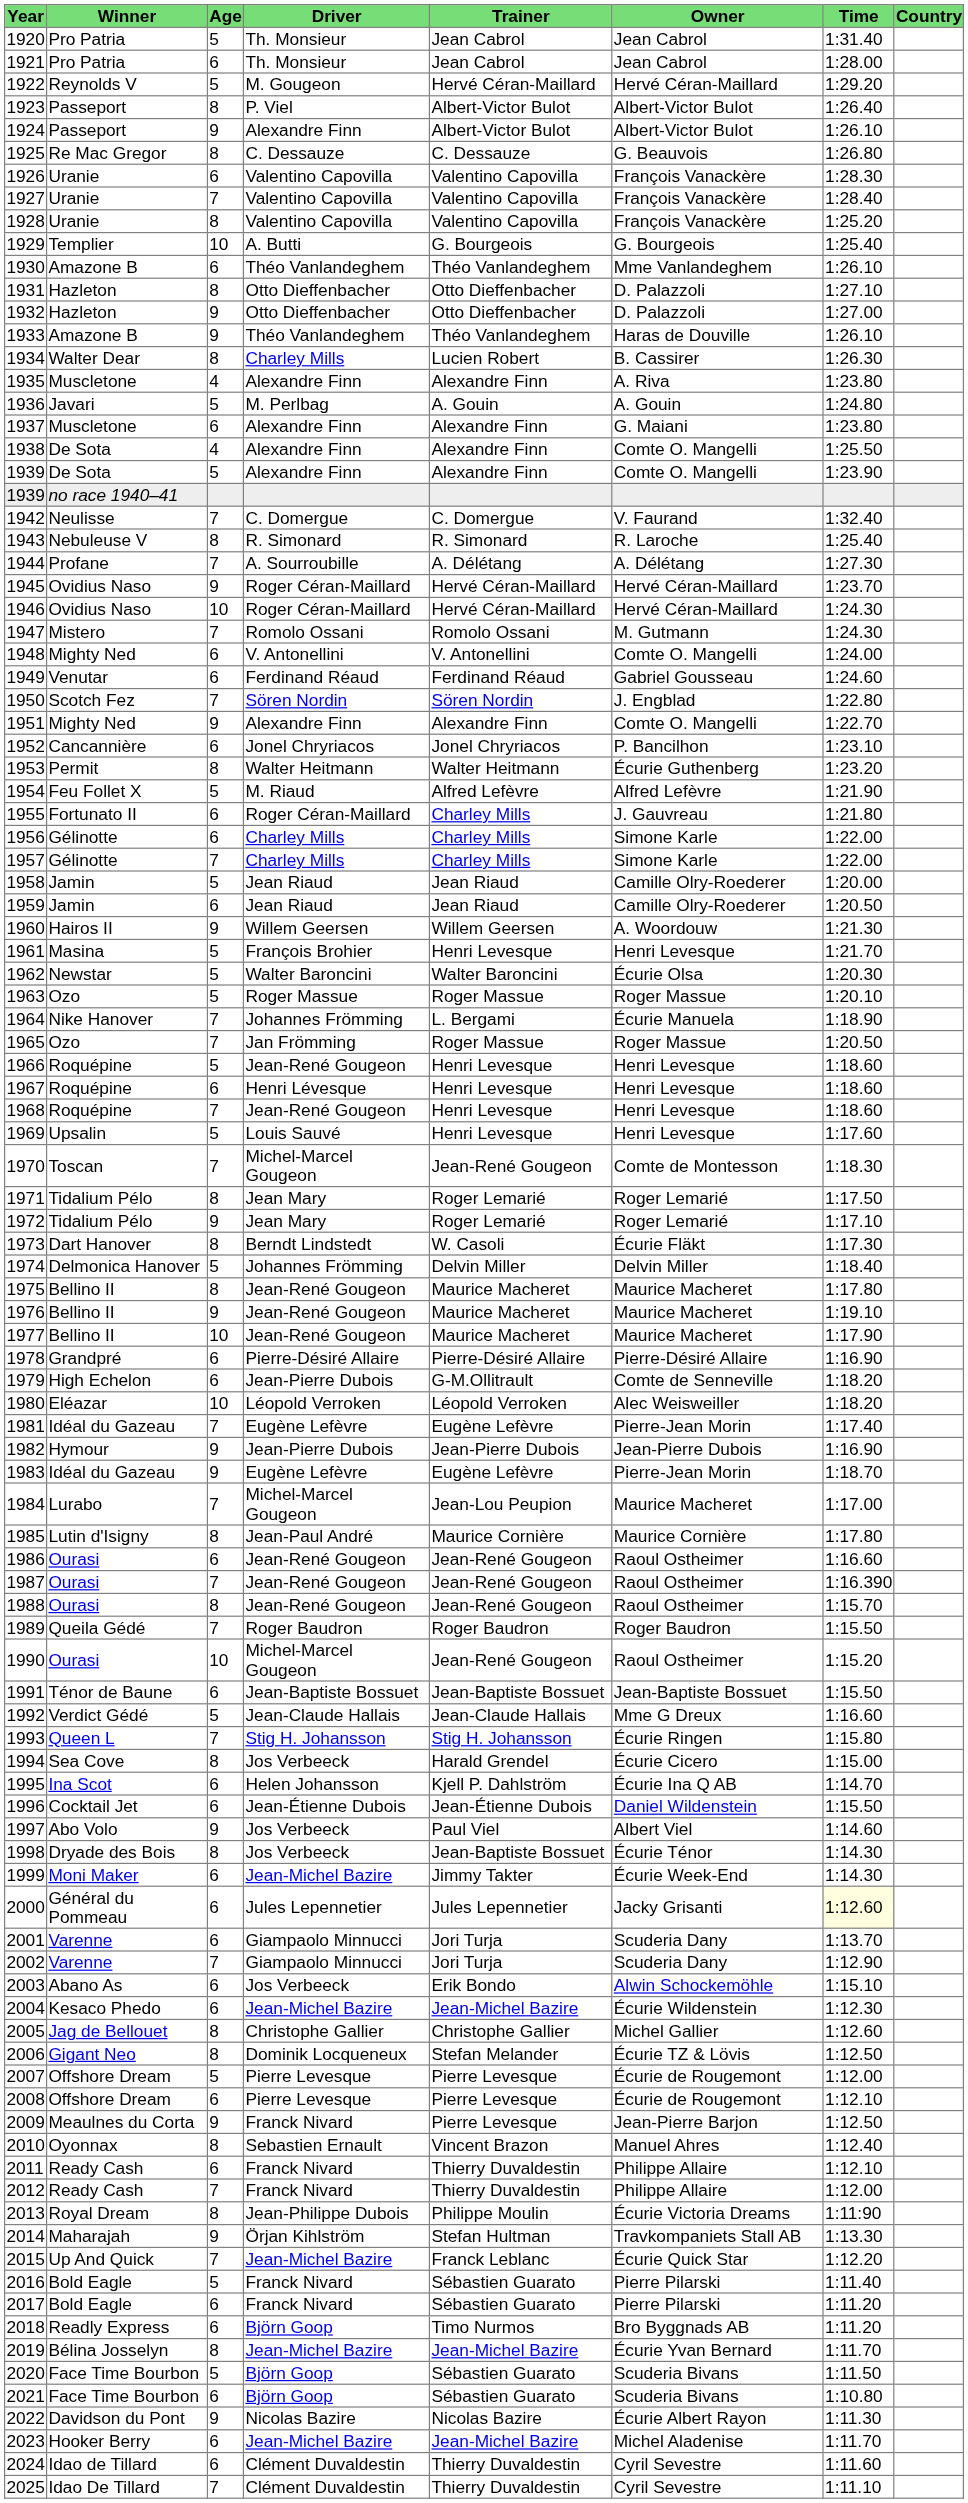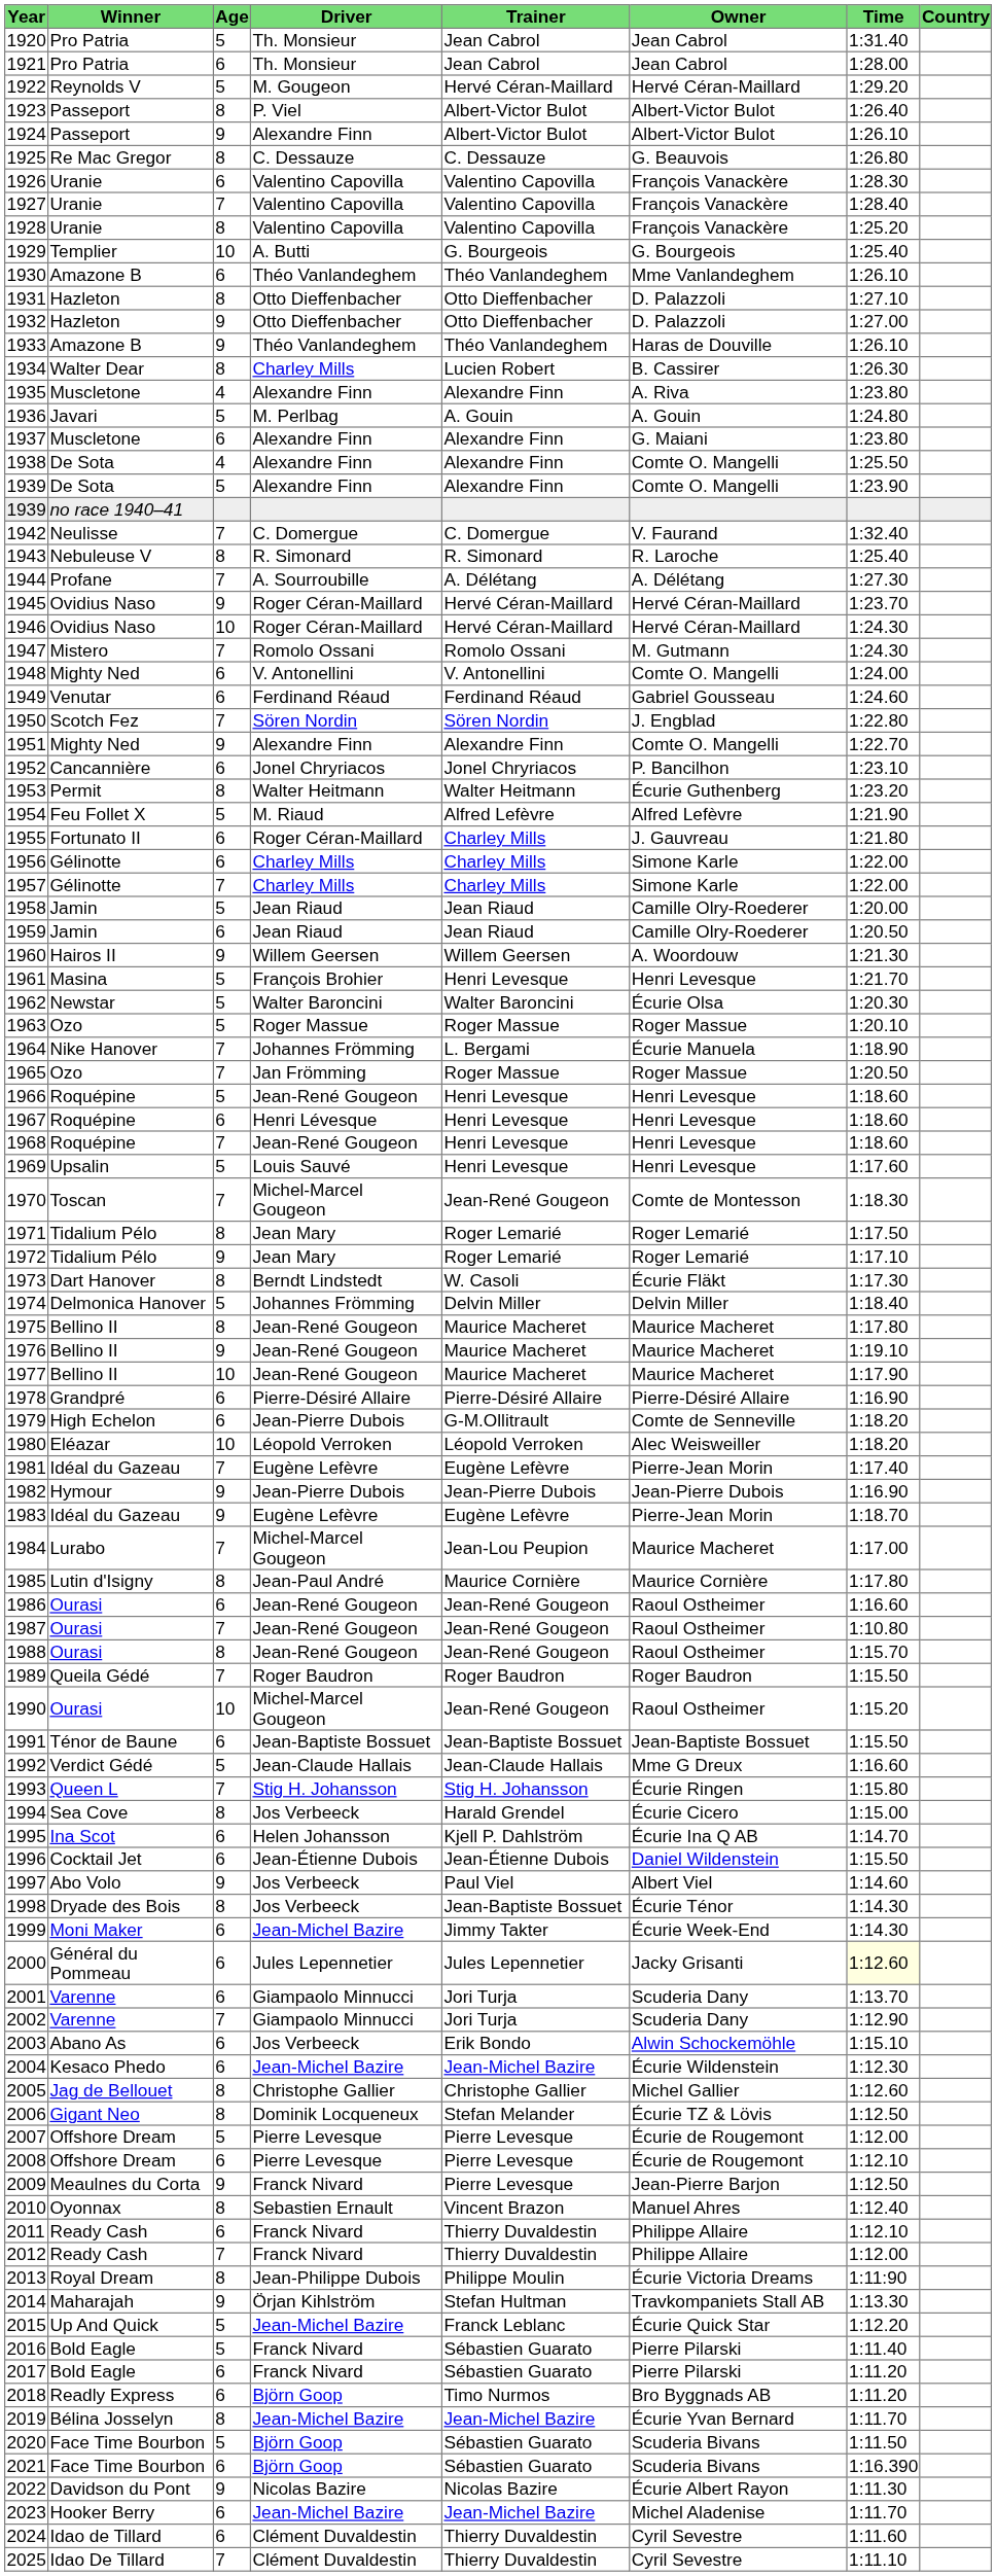1987 | Time: 1:16.390 -> 1:10.80
2015 | Age: 7 -> 5
2021 | Time: 1:10.80 -> 1:16.390
